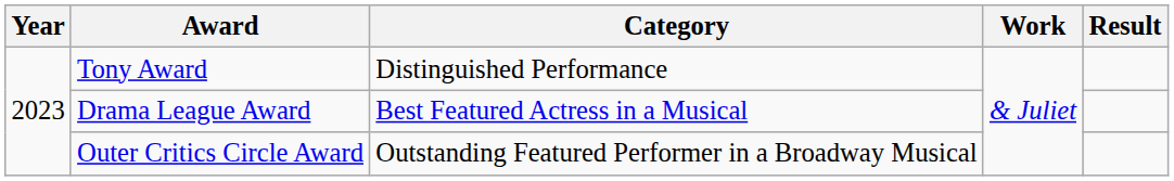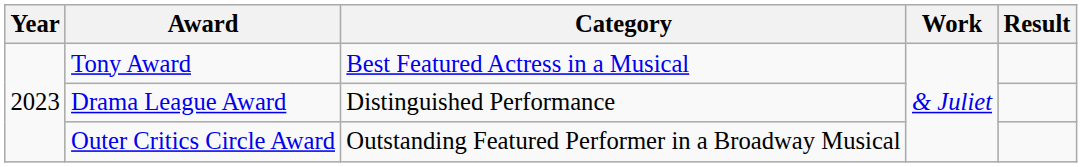Tony Award | Category: Distinguished Performance -> Best Featured Actress in a Musical
Drama League Award | Category: Best Featured Actress in a Musical -> Distinguished Performance
